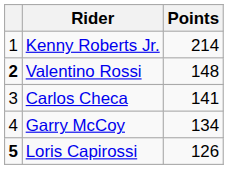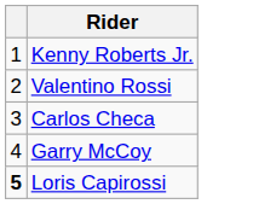- column: Points | 214 | 148 | 141 | 134 | 126
Valentino Rossi | column 1: bold -> normal
